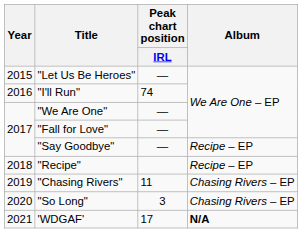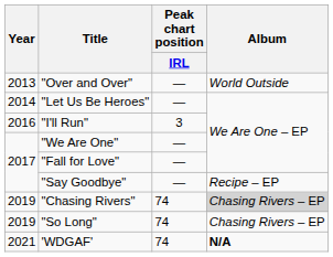+ row: 2013 | "Over and Over" | — | World Outside
"Let Us Be Heroes" | Year: 2015 -> 2014
"I'll Run" | Peak chart position / IRL: 74 -> 3
- row: 2018 | "Recipe" | Recipe – EP
"Chasing Rivers" | Peak chart position / IRL: 11 -> 74
"Chasing Rivers" | Album: no background -> lightgrey background
"So Long" | Year: 2020 -> 2019
"So Long" | Peak chart position / IRL: 3 -> 74
'WDGAF' | Peak chart position / IRL: 17 -> 74
